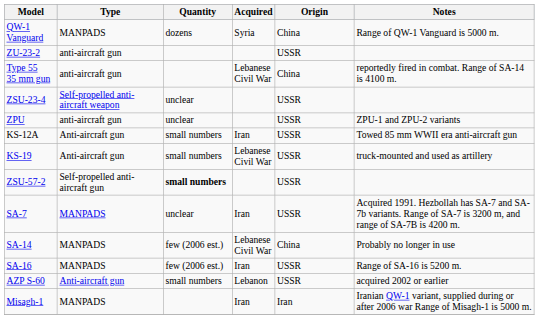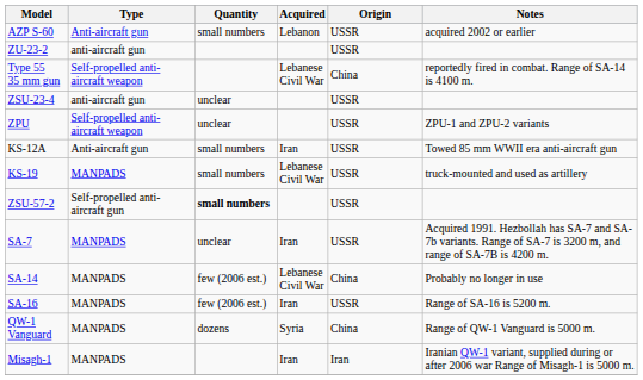rows swapped: AZP S-60 <-> QW-1 Vanguard
Type 55 35 mm gun | Type: anti-aircraft gun -> Self-propelled anti-aircraft weapon
ZSU-23-4 | Type: Self-propelled anti-aircraft weapon -> anti-aircraft gun
ZPU | Type: anti-aircraft gun -> Self-propelled anti-aircraft weapon
KS-19 | Type: Anti-aircraft gun -> MANPADS
